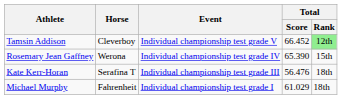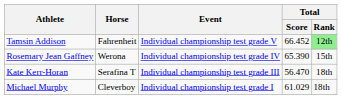Tamsin Addison | Horse: Cleverboy -> Fahrenheit
Kate Kerr-Horan | Total / Score: 56.476 -> 56.470
Michael Murphy | Horse: Fahrenheit -> Cleverboy
